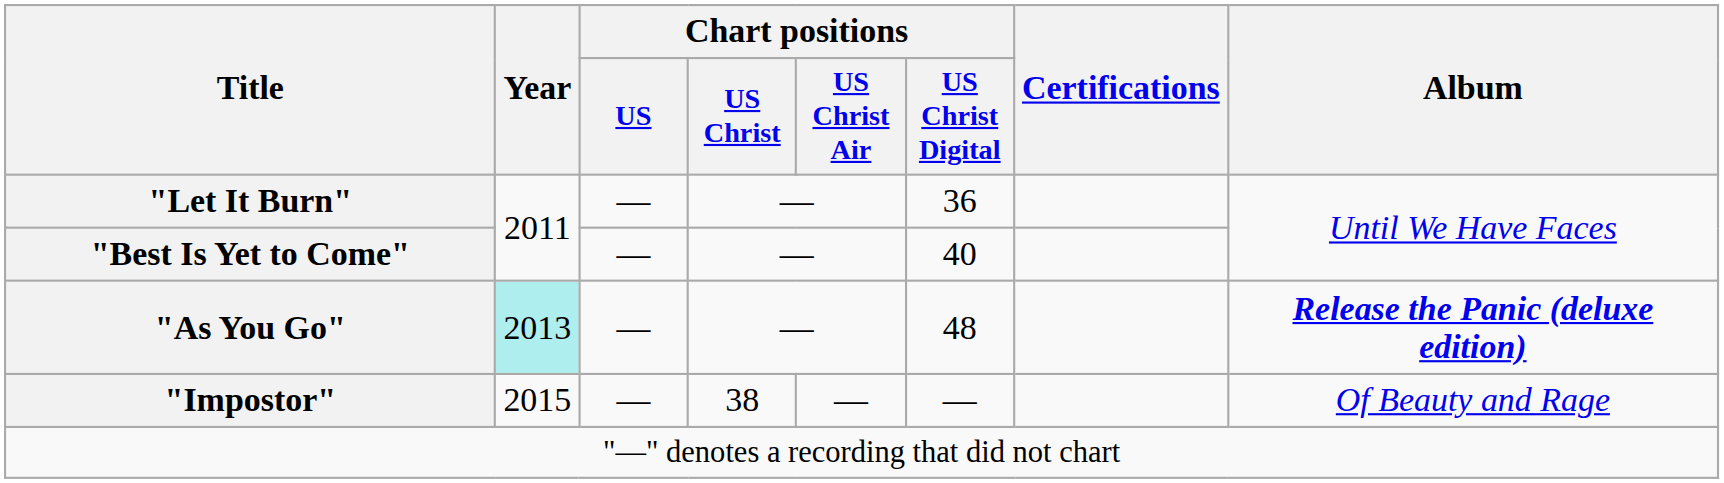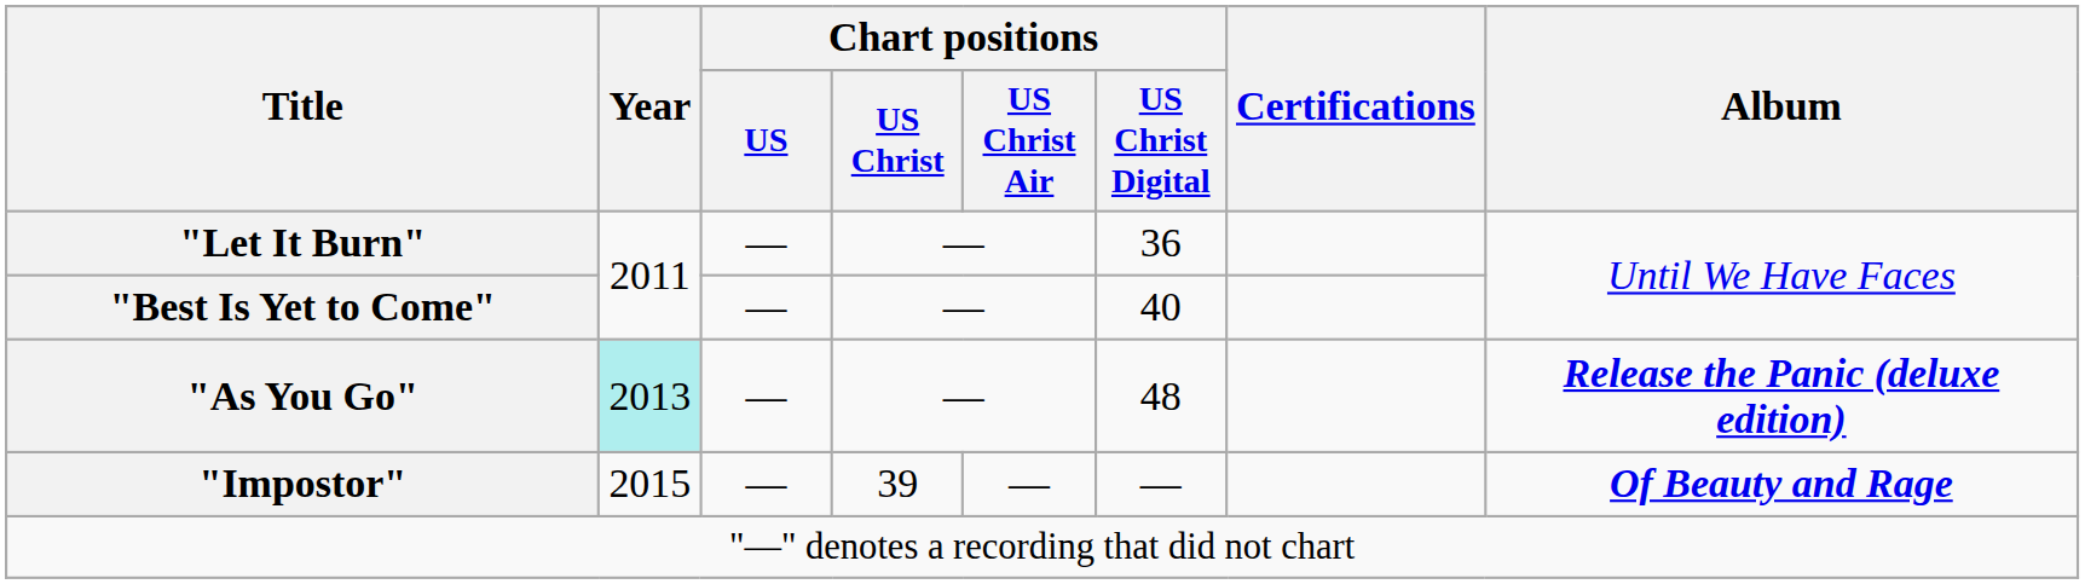"Impostor" | Chart positions / US Christ: 38 -> 39
"Impostor" | Album: normal -> bold
